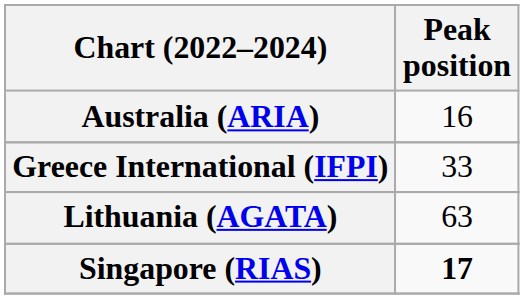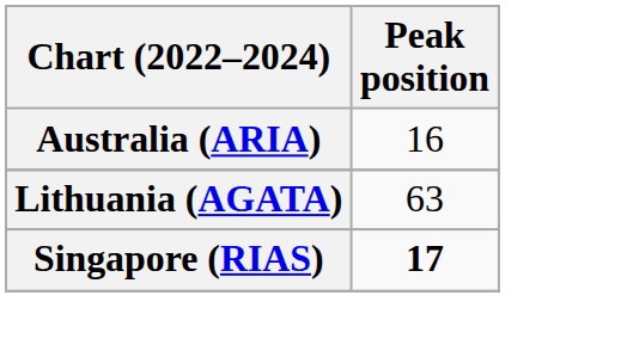- row: Greece International (IFPI) | 33
